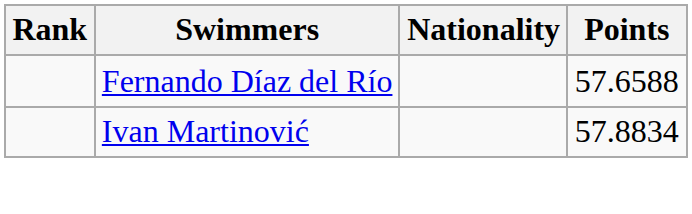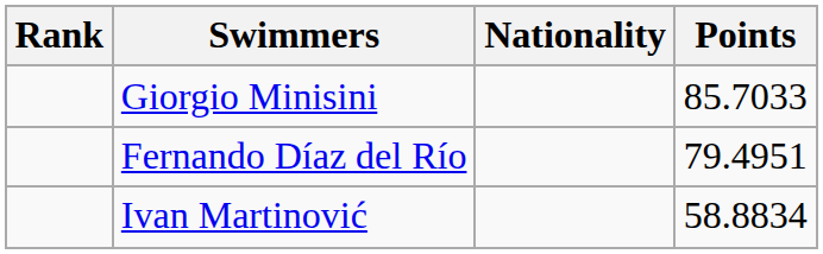+ row: Giorgio Minisini | 85.7033
Fernando Díaz del Río | Points: 57.6588 -> 79.4951
Ivan Martinović | Points: 57.8834 -> 58.8834
